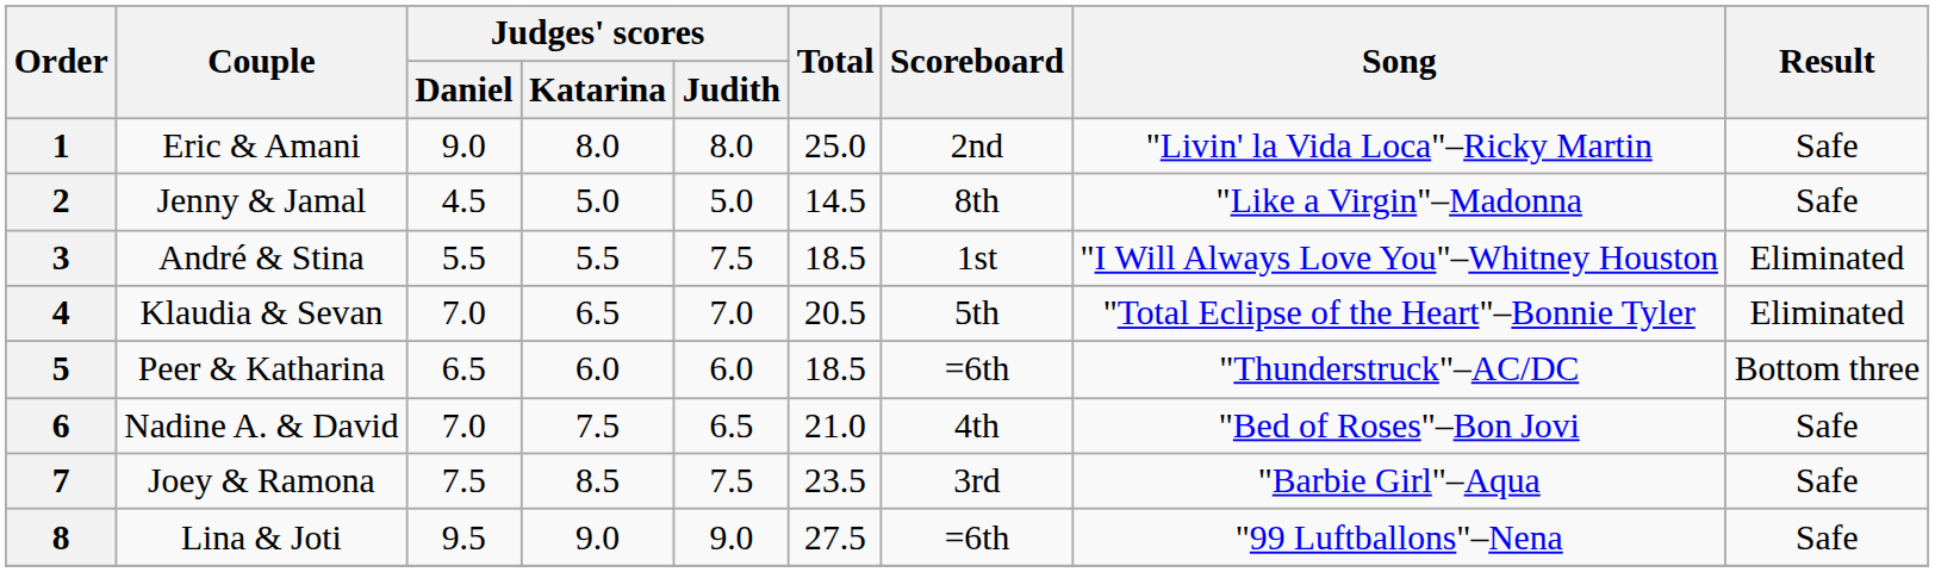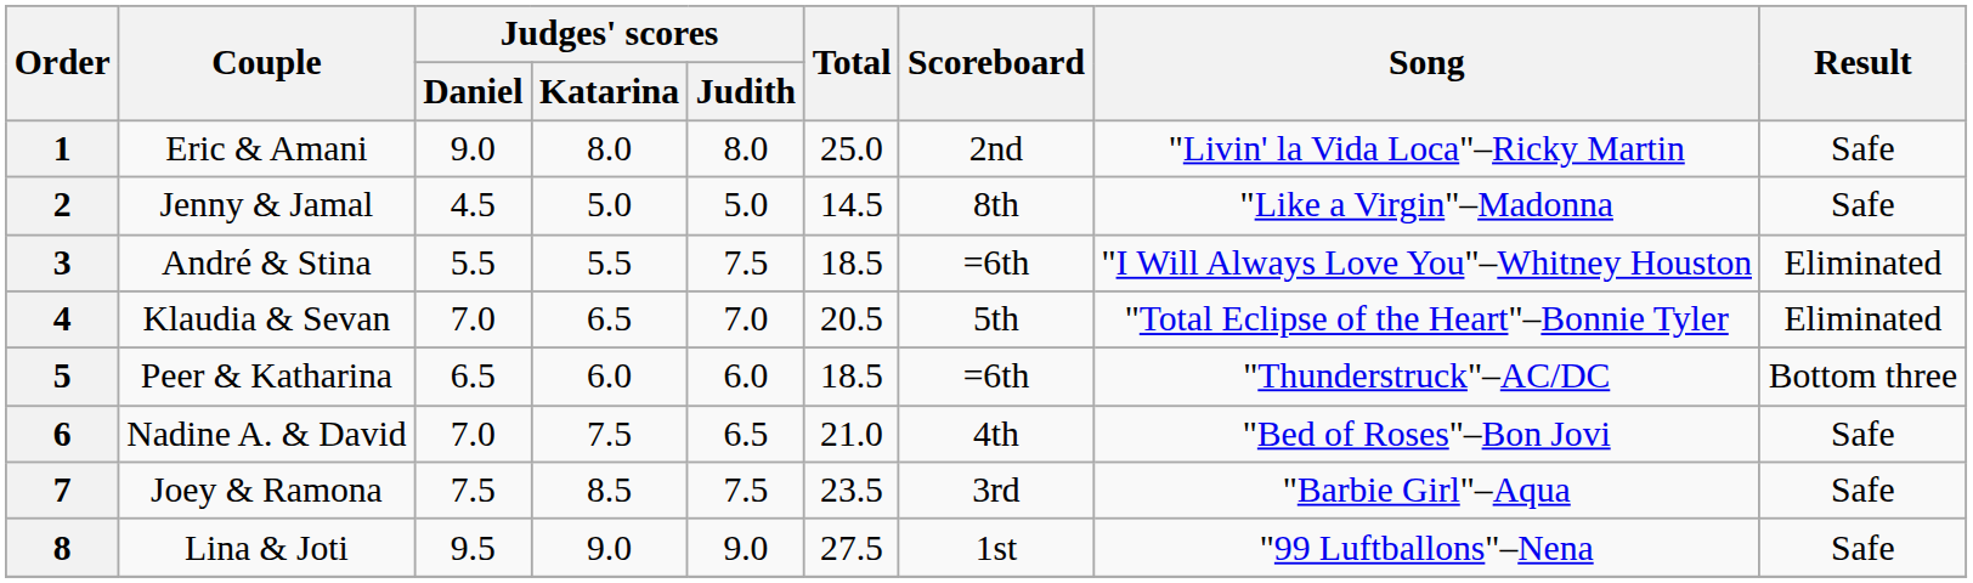3 | Scoreboard: 1st -> =6th
8 | Scoreboard: =6th -> 1st
